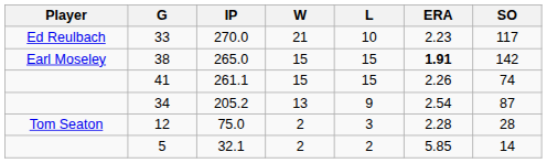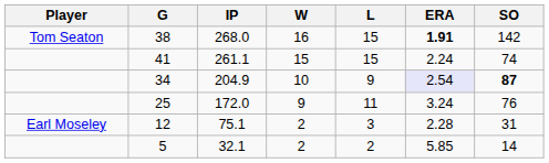- row: Ed Reulbach | 33 | 270.0 | 21 | 10 | 2.23 | 117
38 | Player: Earl Moseley -> Tom Seaton
38 | IP: 265.0 -> 268.0
38 | W: 15 -> 16
41 | ERA: 2.26 -> 2.24
34 | IP: 205.2 -> 204.9
34 | W: 13 -> 10
34 | ERA: no background -> lavender background
34 | SO: normal -> bold
+ row: 25 | 172.0 | 9 | 11 | 3.24 | 76
12 | Player: Tom Seaton -> Earl Moseley
12 | IP: 75.0 -> 75.1
12 | SO: 28 -> 31
